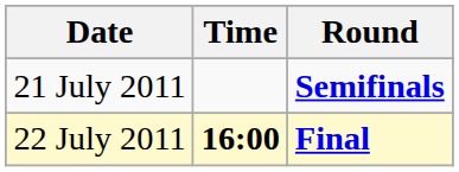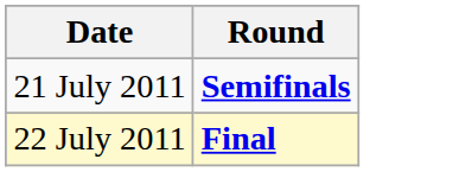- column: Time | 16:00
